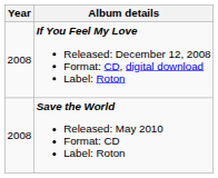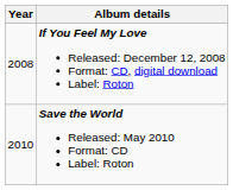Save the World Released: May 2010 Format: CD Label: Roton | Year: 2008 -> 2010
